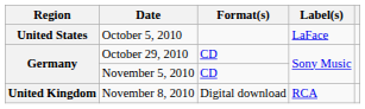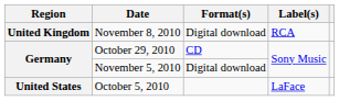rows swapped: October 5, 2010 <-> November 8, 2010
November 5, 2010 | Format(s): CD -> Digital download
